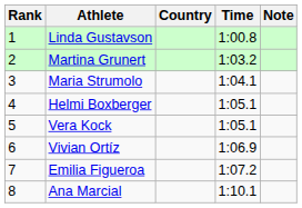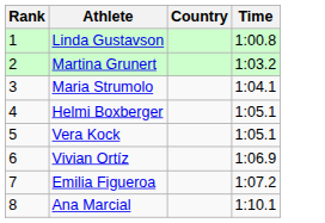- column: Note
